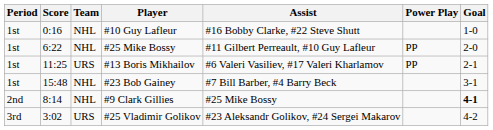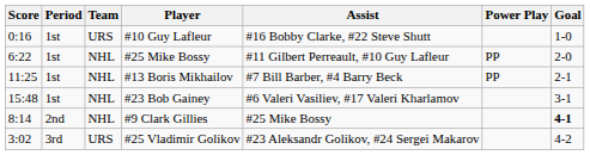columns swapped: Period <-> Score
#10 Guy Lafleur | Team: NHL -> URS
#13 Boris Mikhailov | Team: URS -> NHL
#13 Boris Mikhailov | Assist: #6 Valeri Vasiliev, #17 Valeri Kharlamov -> #7 Bill Barber, #4 Barry Beck
#23 Bob Gainey | Assist: #7 Bill Barber, #4 Barry Beck -> #6 Valeri Vasiliev, #17 Valeri Kharlamov
